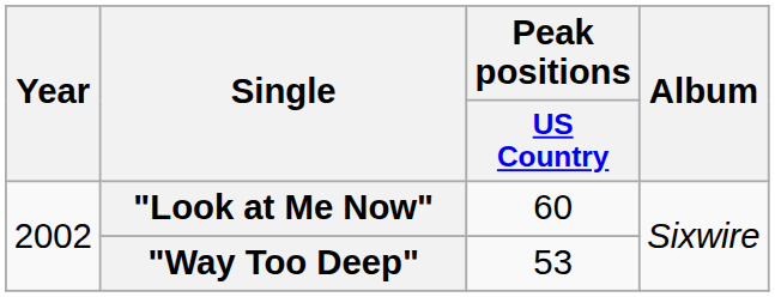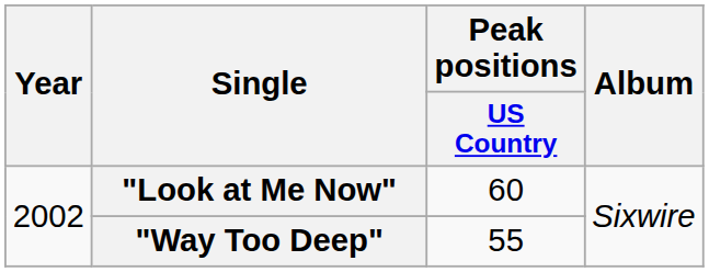"Way Too Deep" | Peak positions / US Country: 53 -> 55
